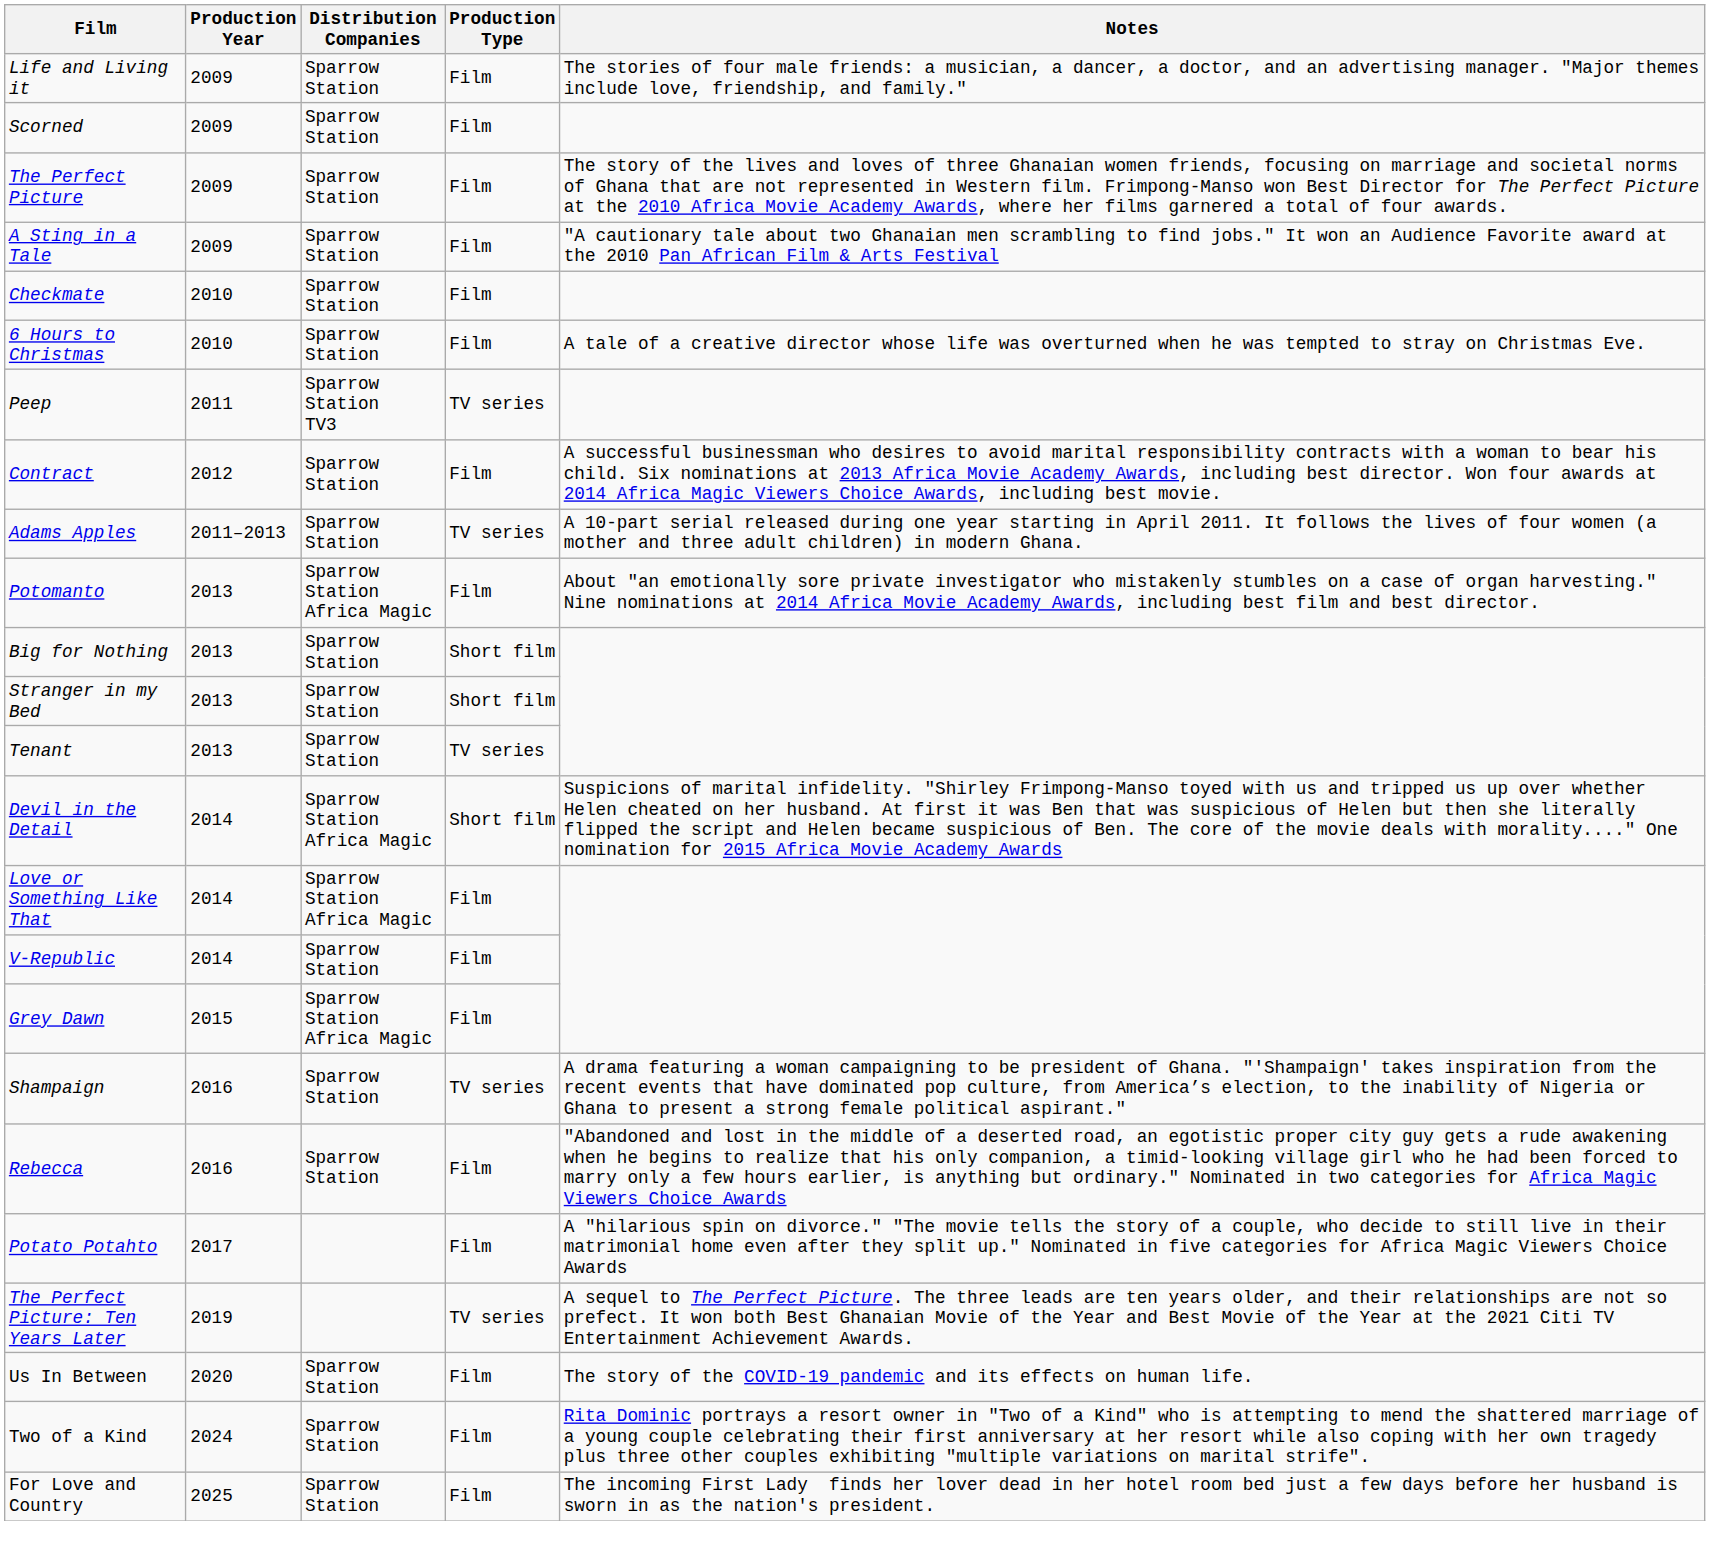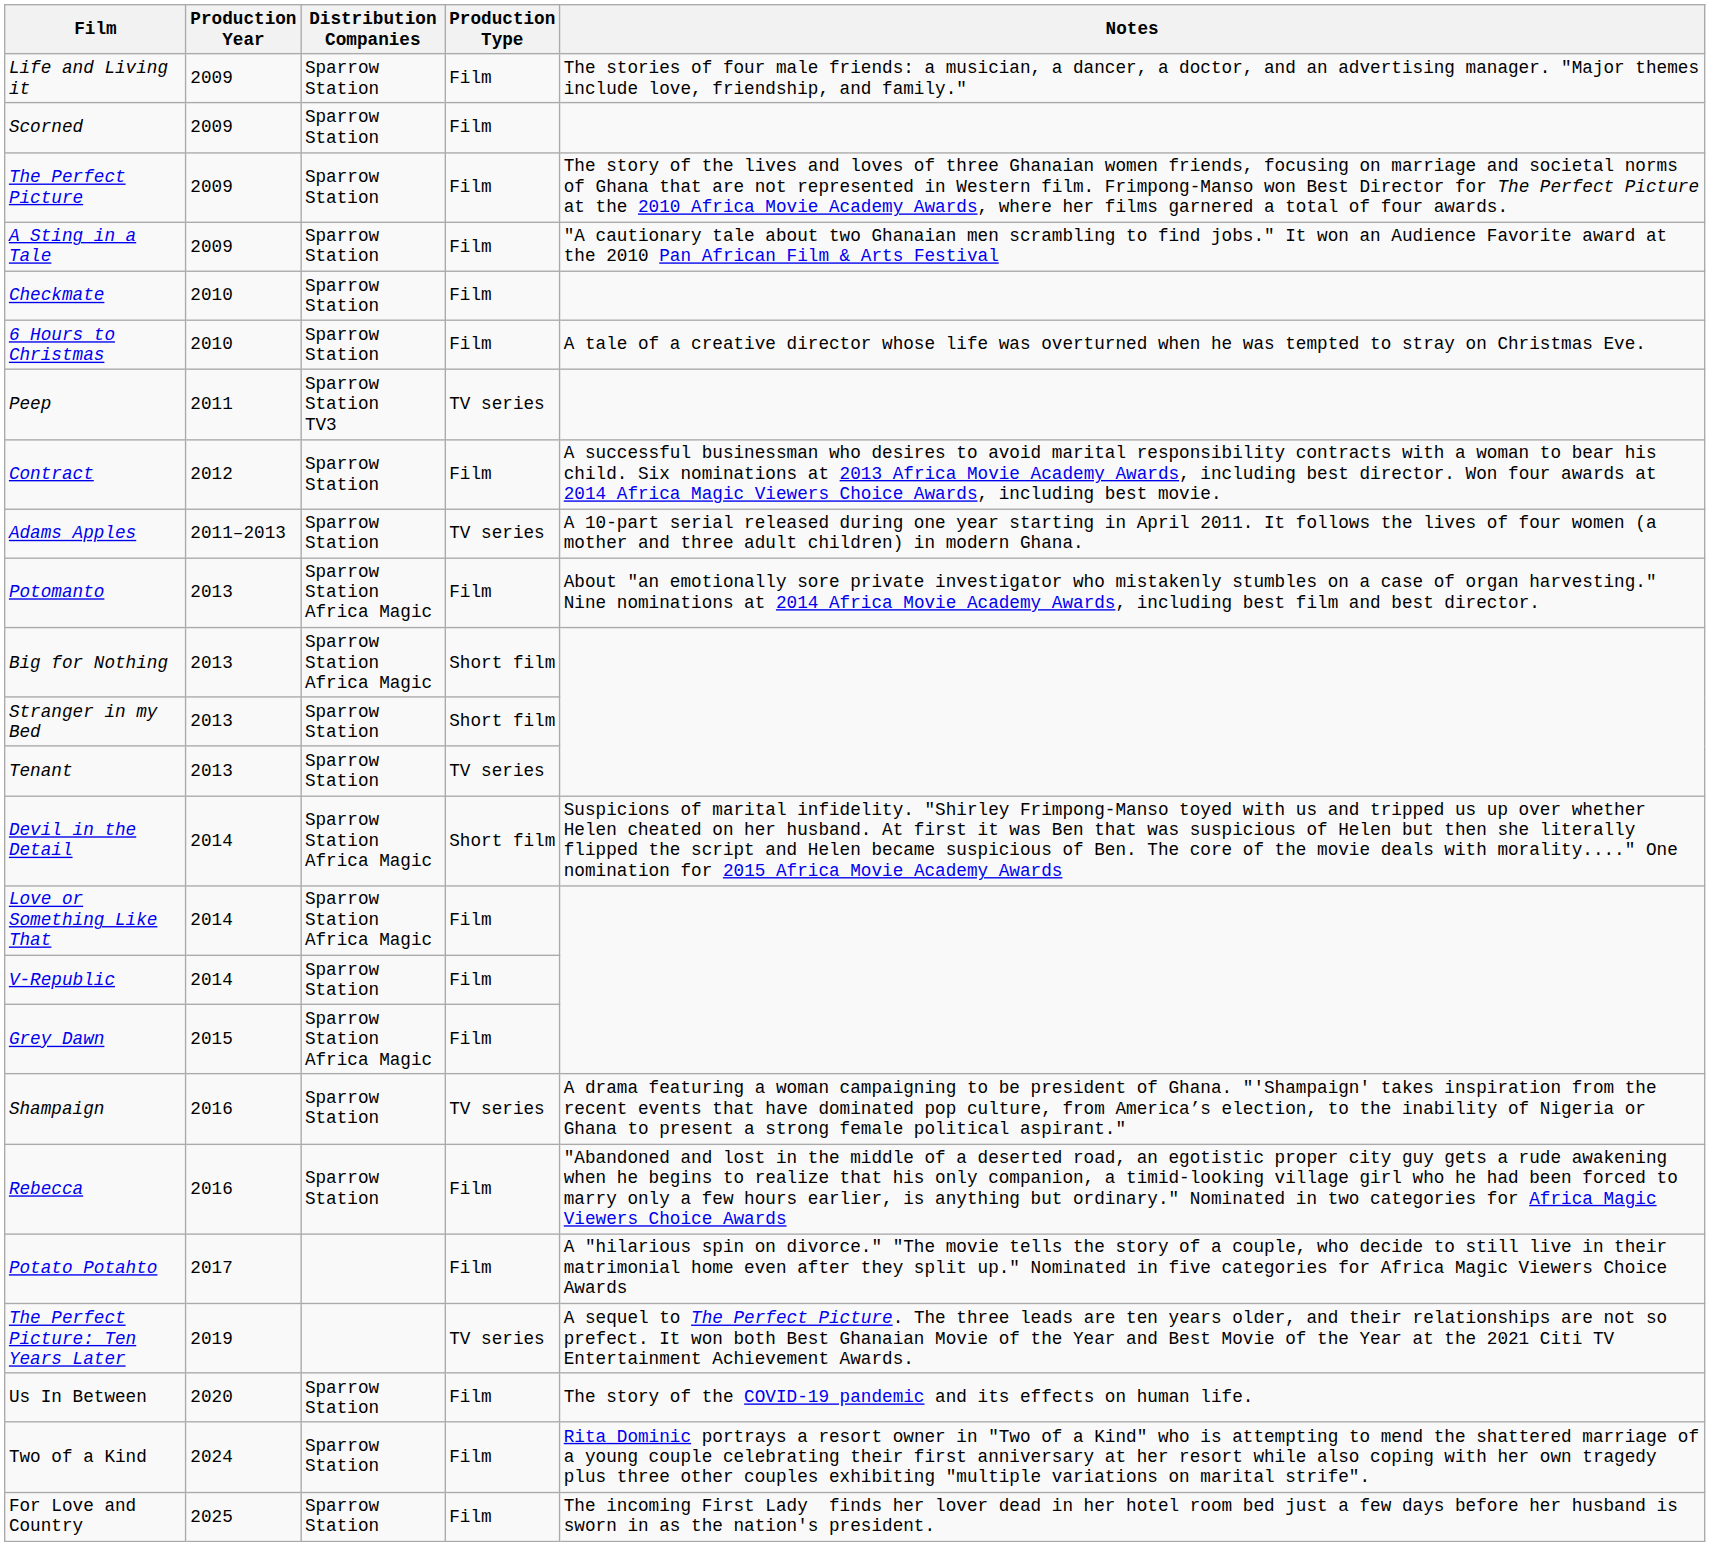Big for Nothing | Distribution Companies: Sparrow Station -> Sparrow Station Africa Magic
